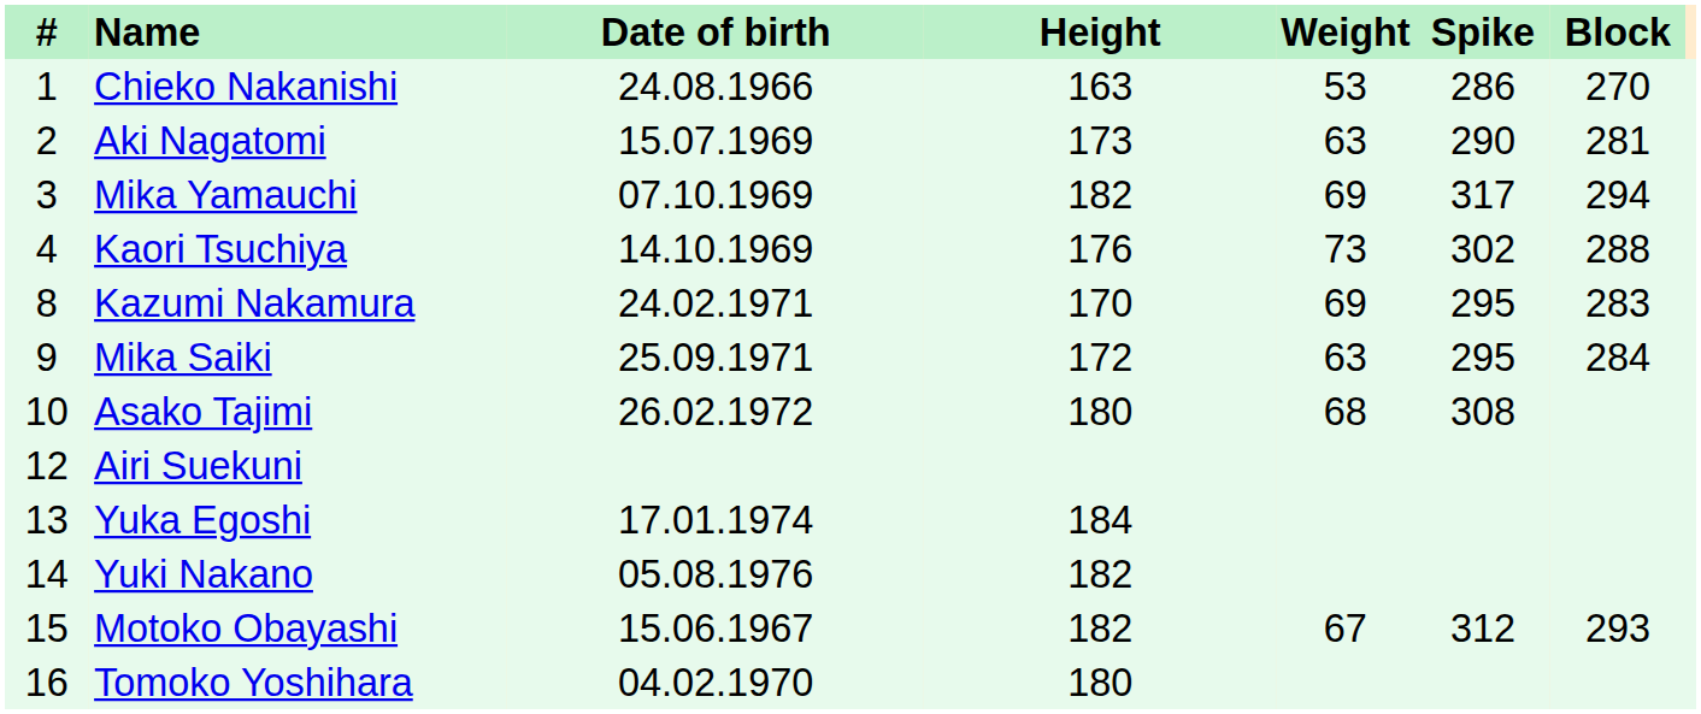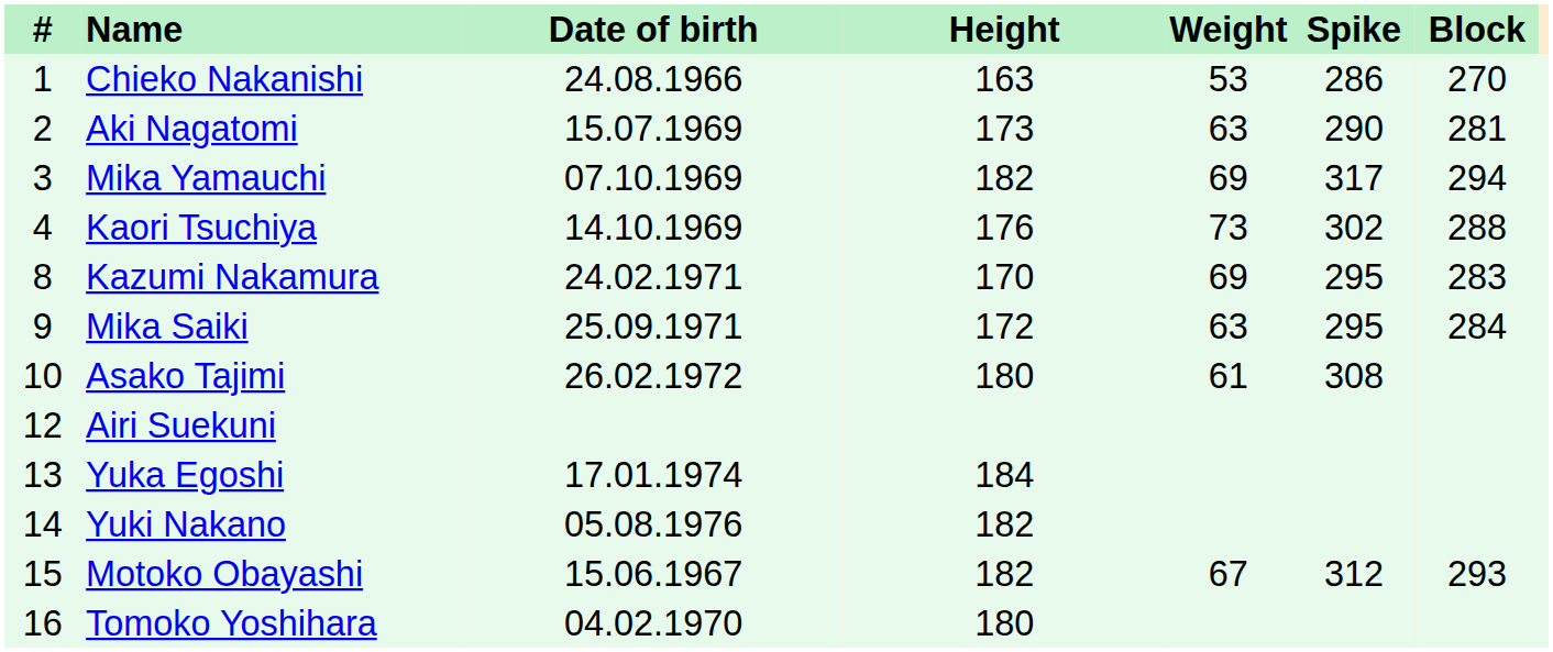Asako Tajimi | Weight: 68 -> 61
